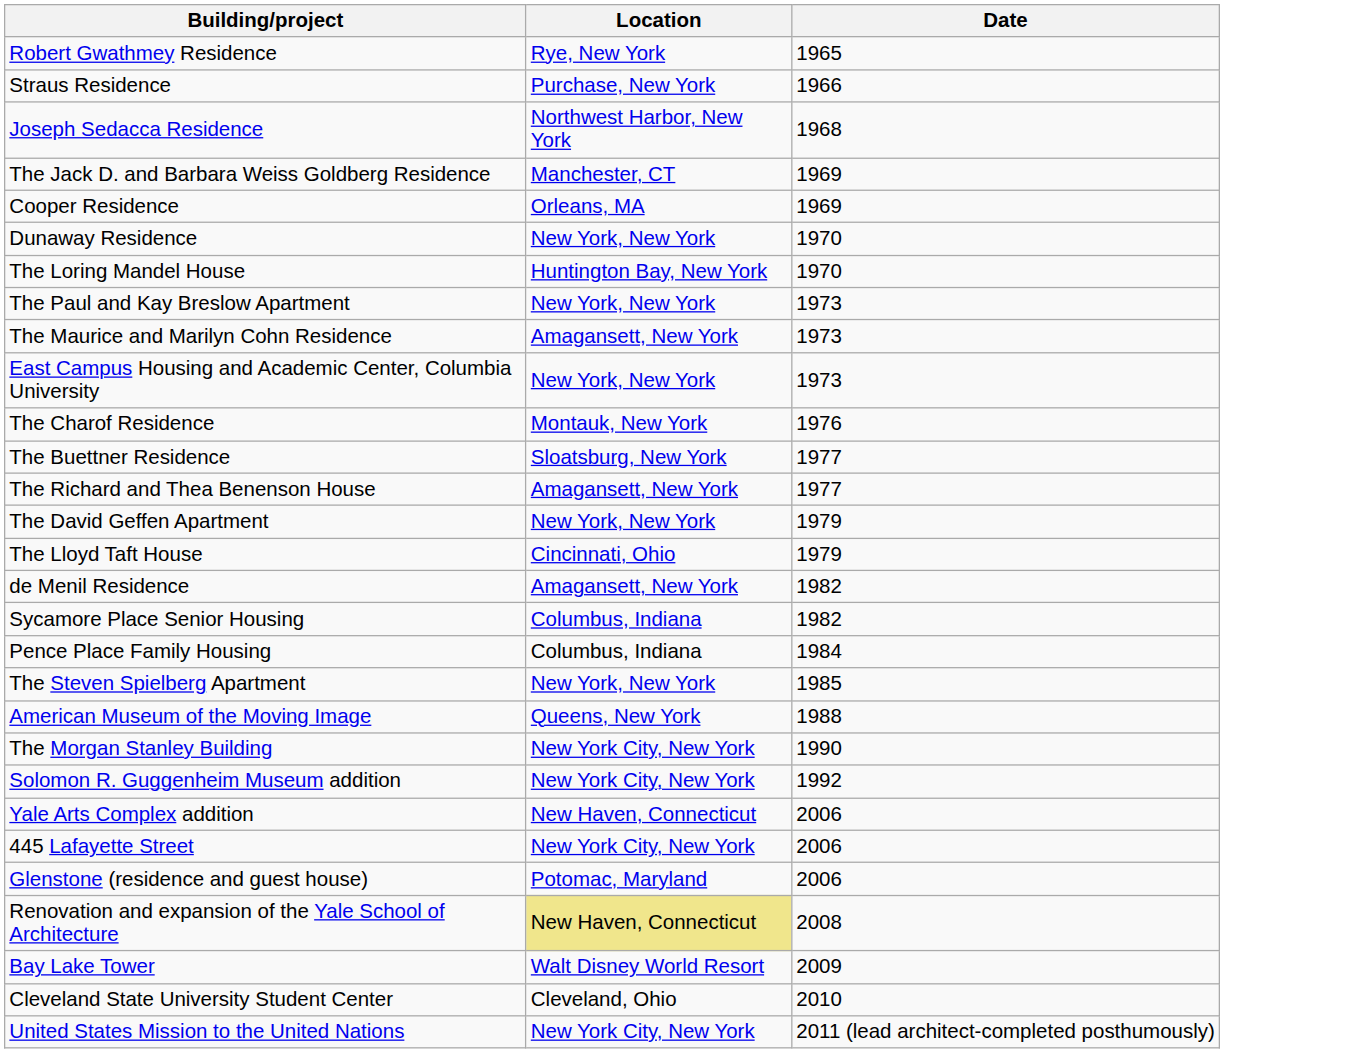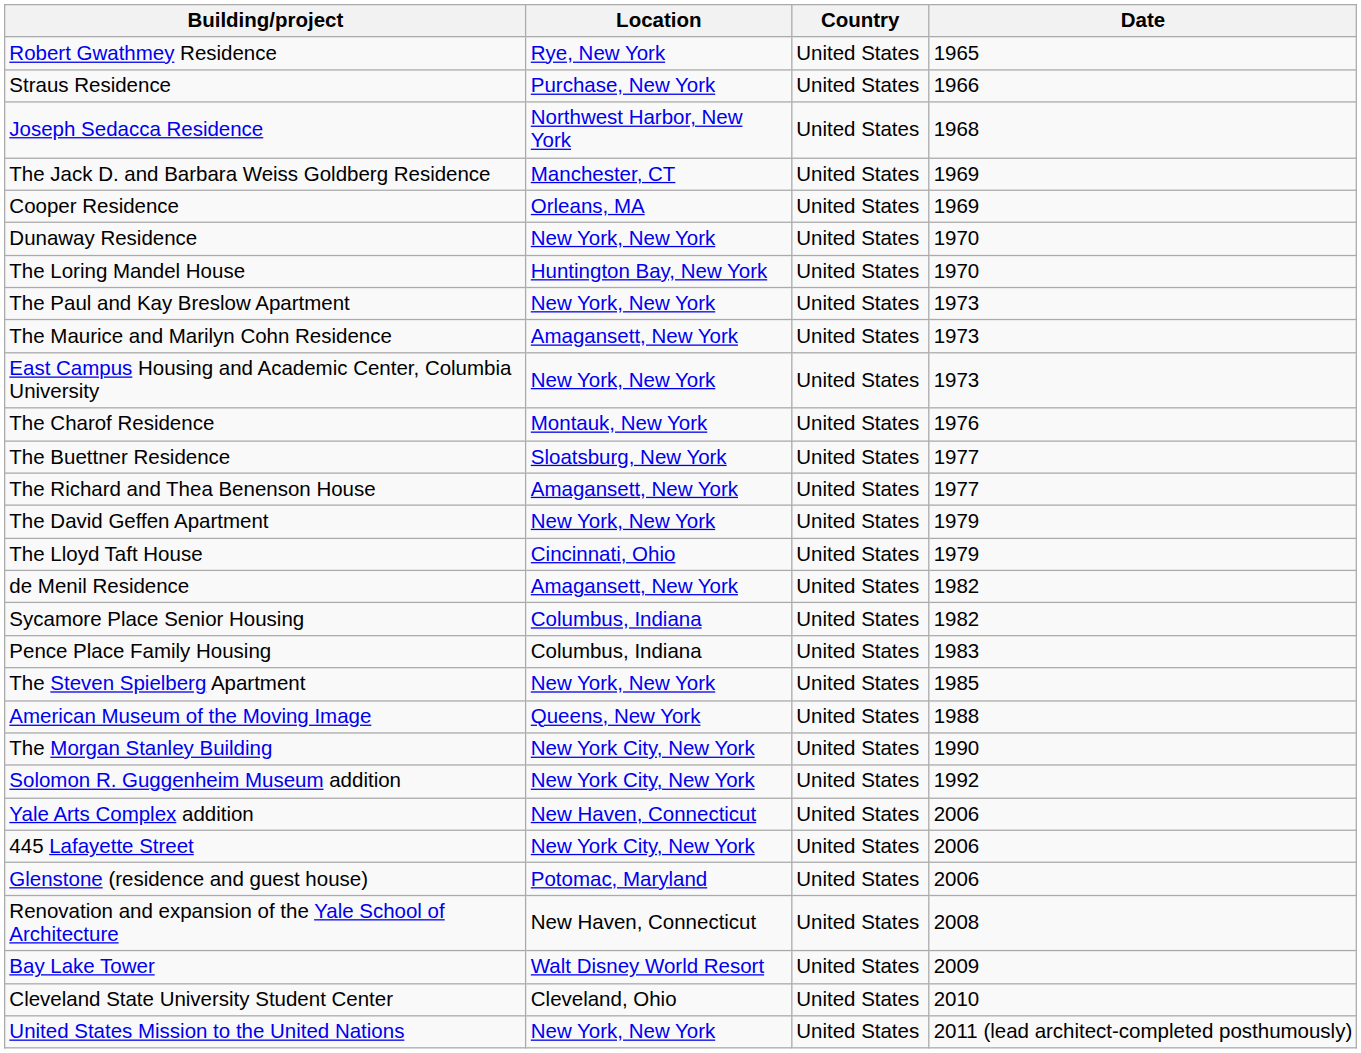+ column: Country | United States | United States | United States | United States | United States | United States | United States | United States | United States | United States | United States | United States | United States | United States | United States | United States | United States | United States | United States | United States | United States | United States | United States | United States | United States | United States | United States | United States | United States
Pence Place Family Housing | Date: 1984 -> 1983
Renovation and expansion of the Yale School of Architecture | Location: khaki background -> no background
United States Mission to the United Nations | Location: New York City, New York -> New York, New York
